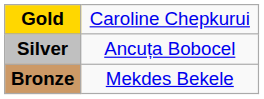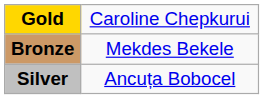rows swapped: Silver <-> Bronze
